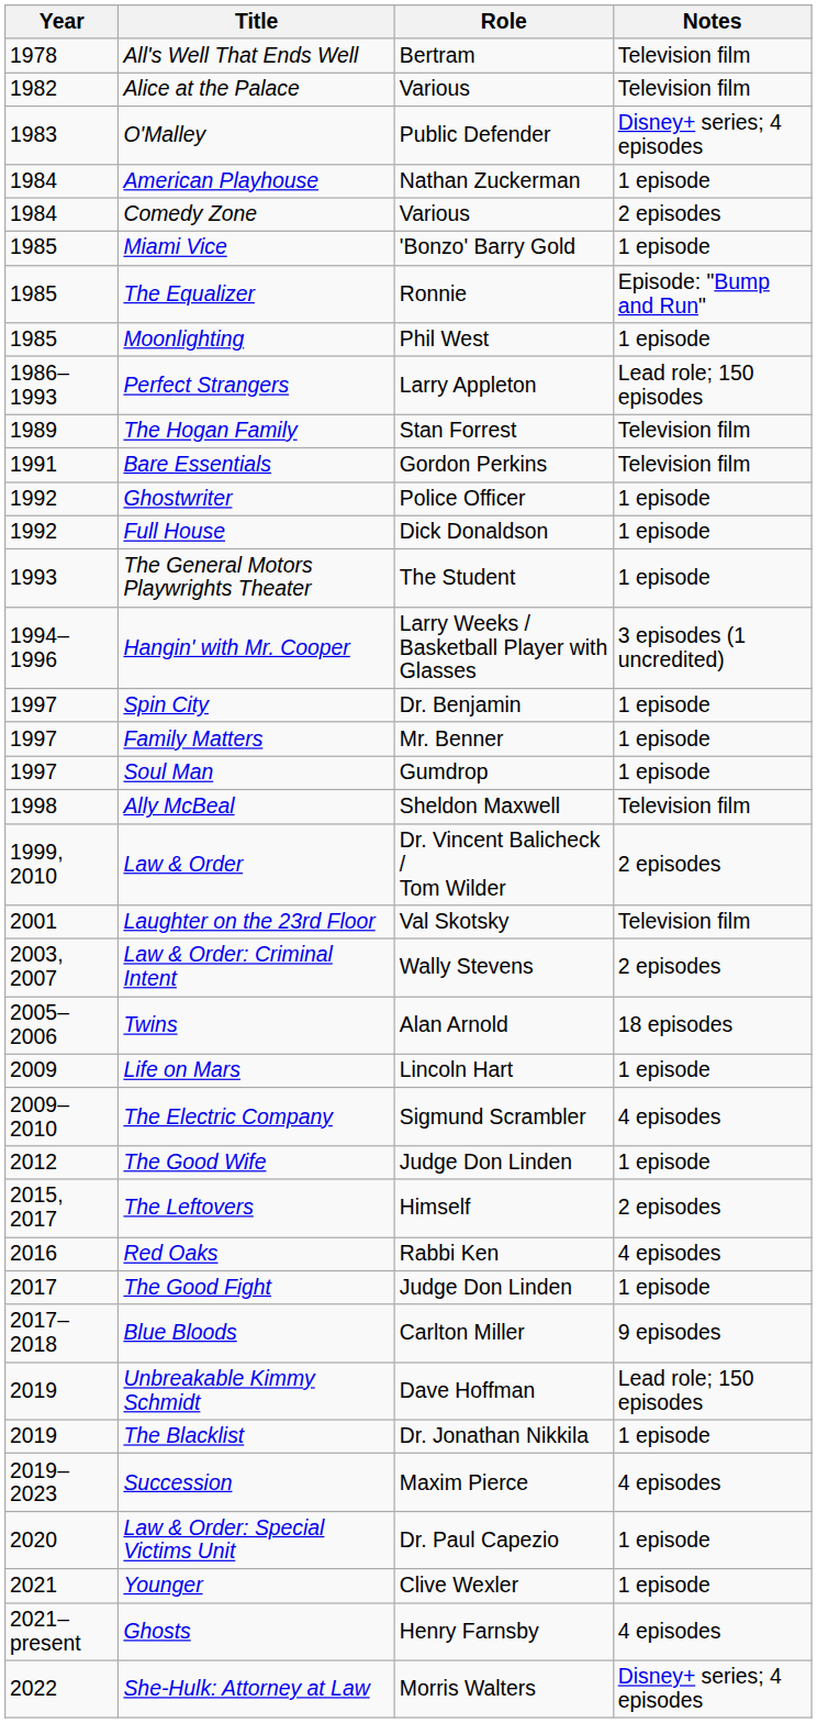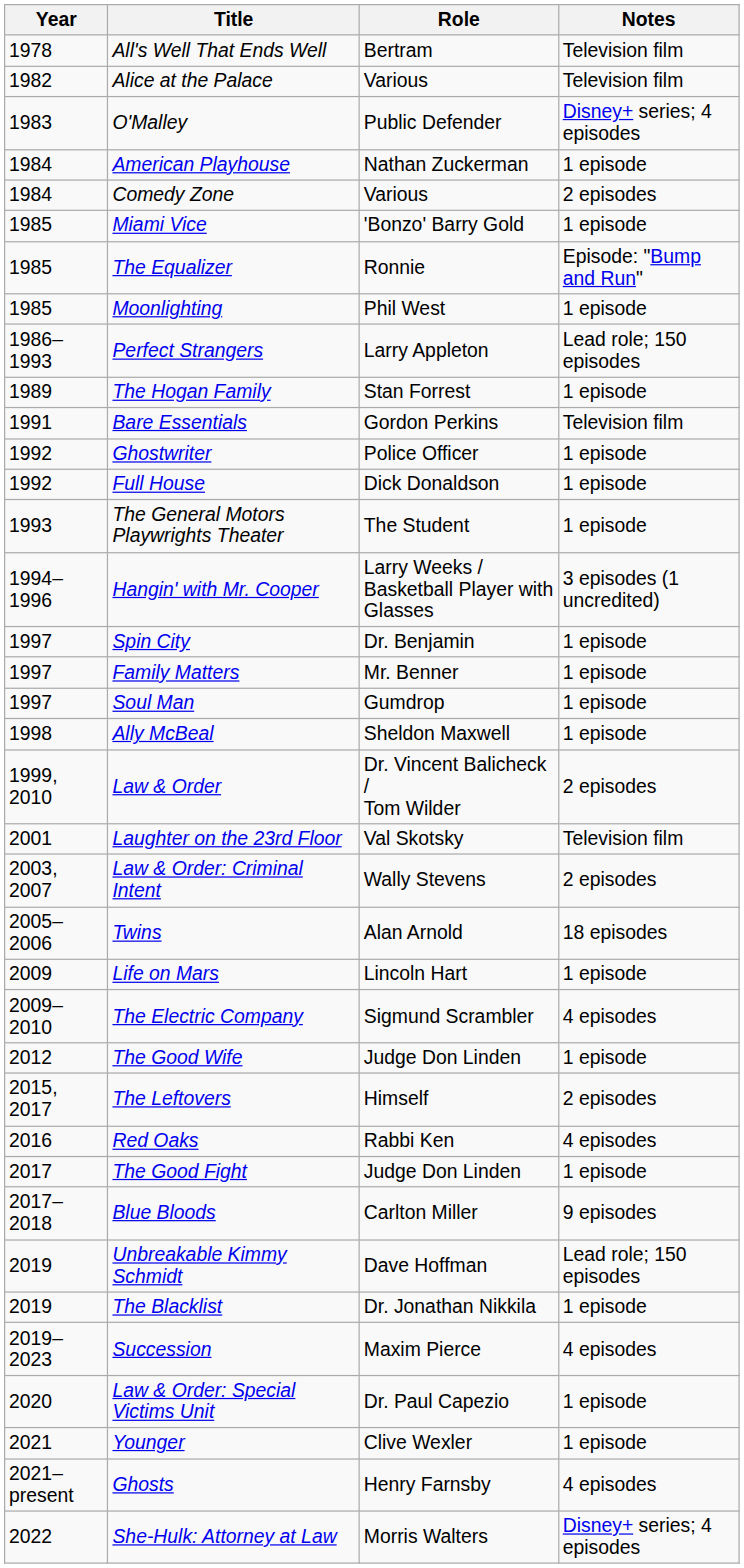The Hogan Family | Notes: Television film -> 1 episode
Ally McBeal | Notes: Television film -> 1 episode
